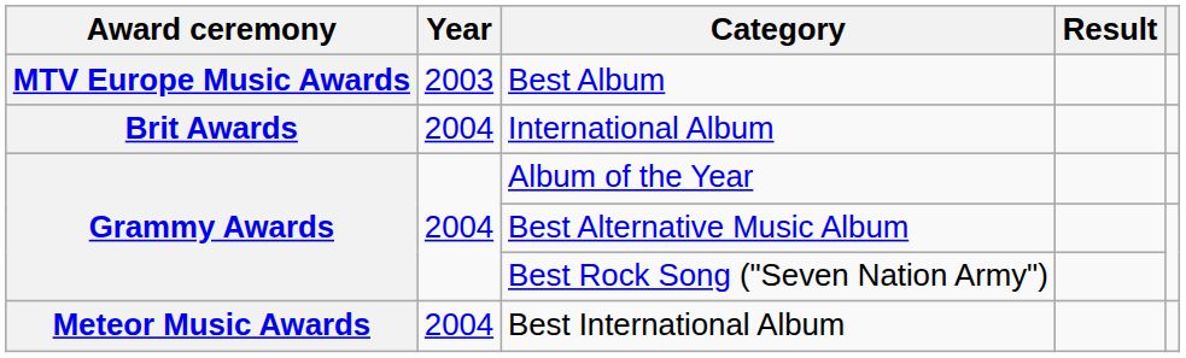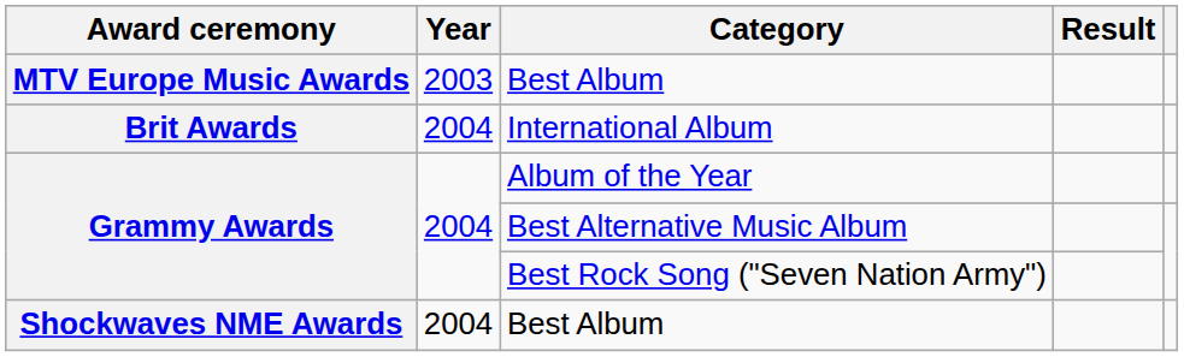- row: Meteor Music Awards | 2004 | Best International Album
+ row: Shockwaves NME Awards | 2004 | Best Album
